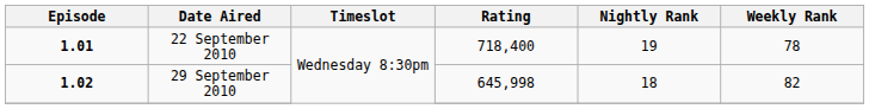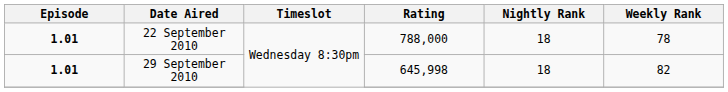22 September 2010 | Rating: 718,400 -> 788,000
22 September 2010 | Nightly Rank: 19 -> 18
29 September 2010 | Episode: 1.02 -> 1.01
